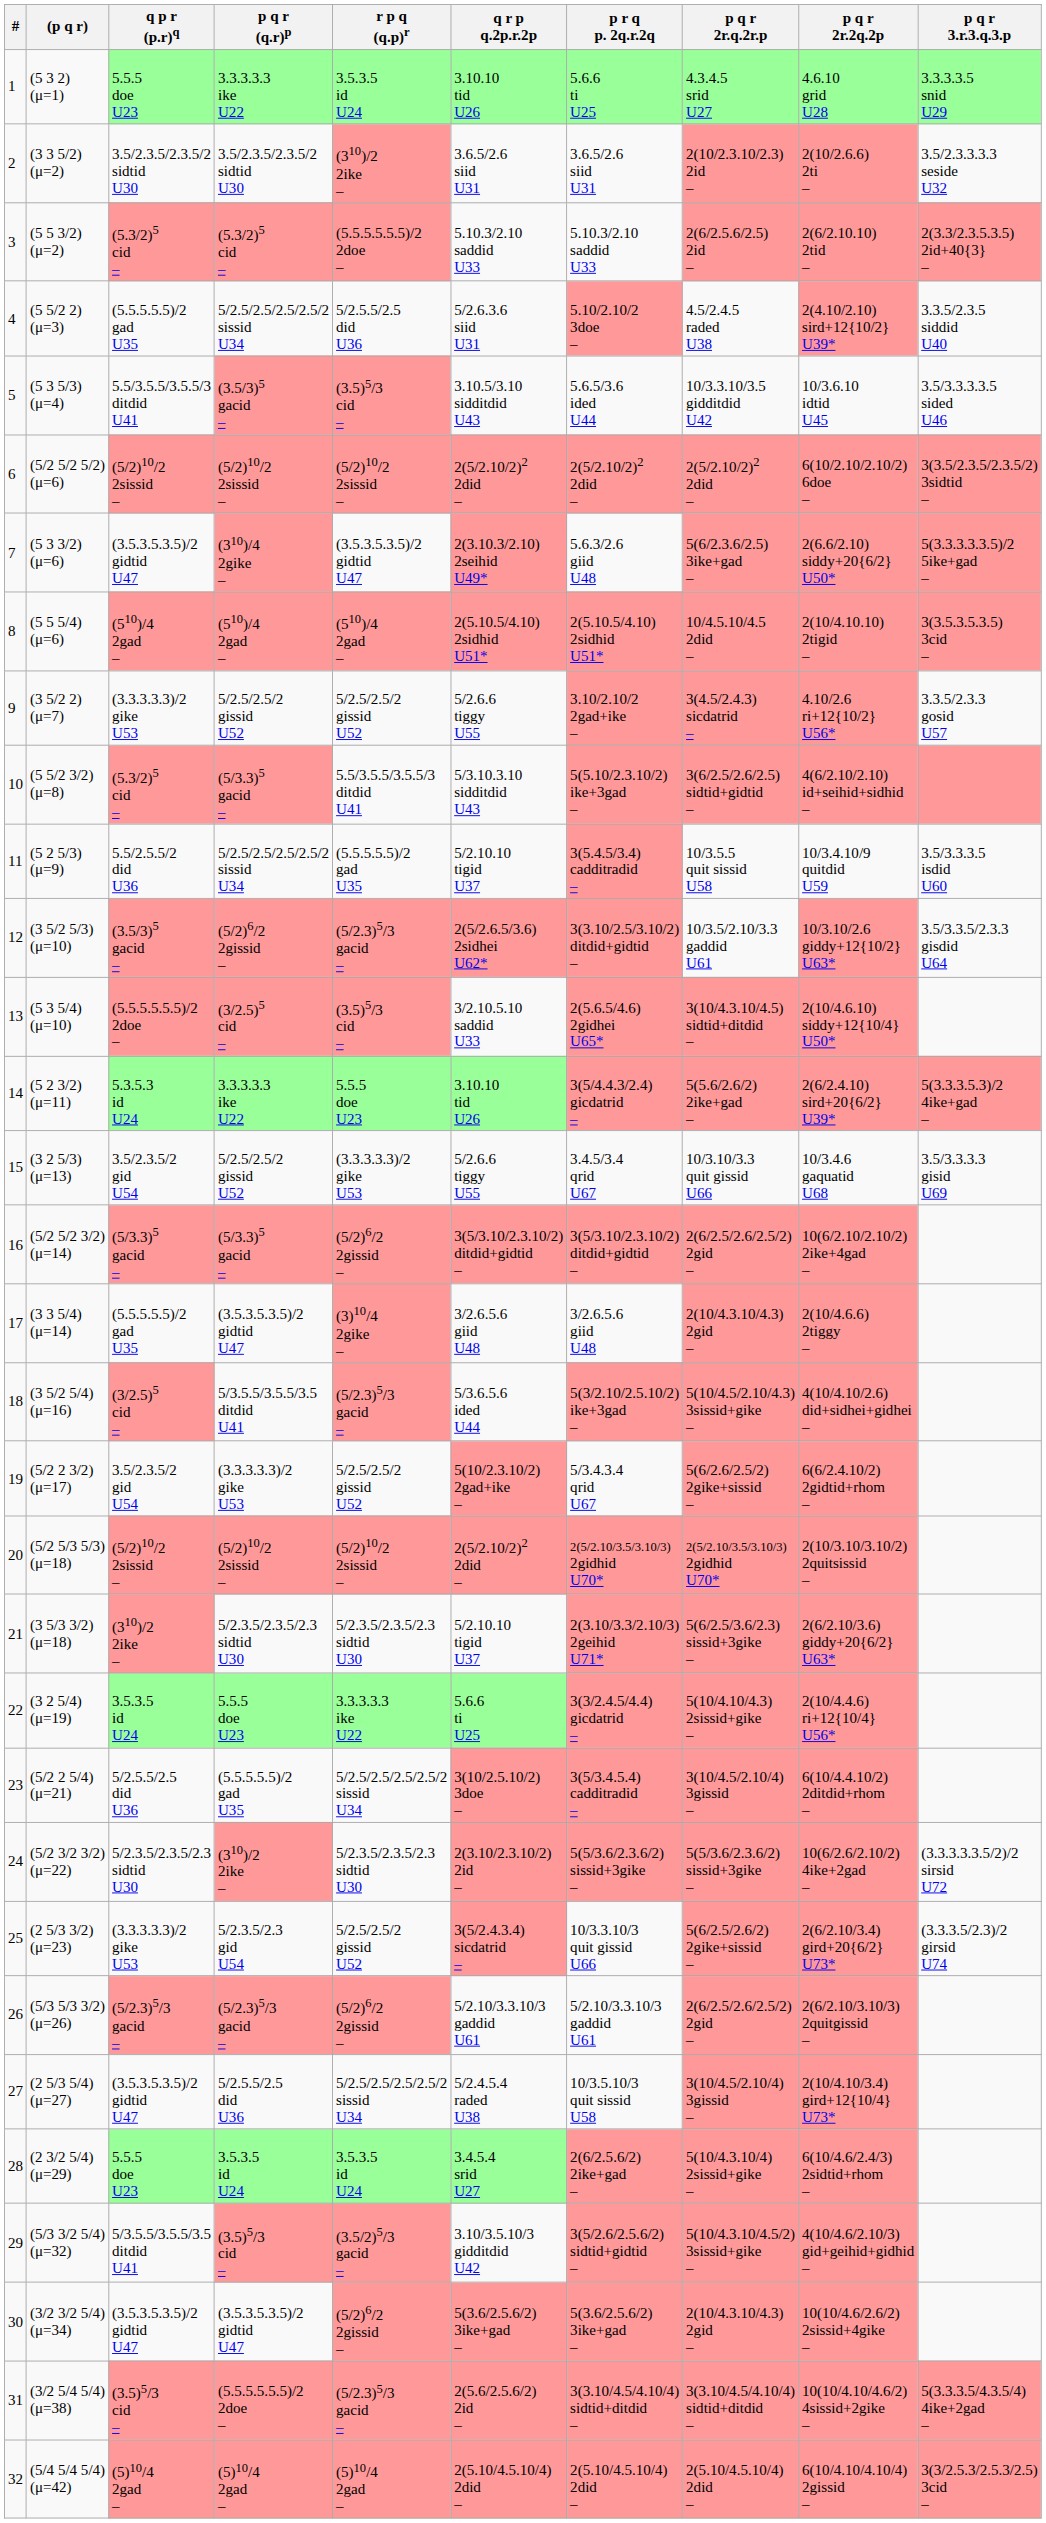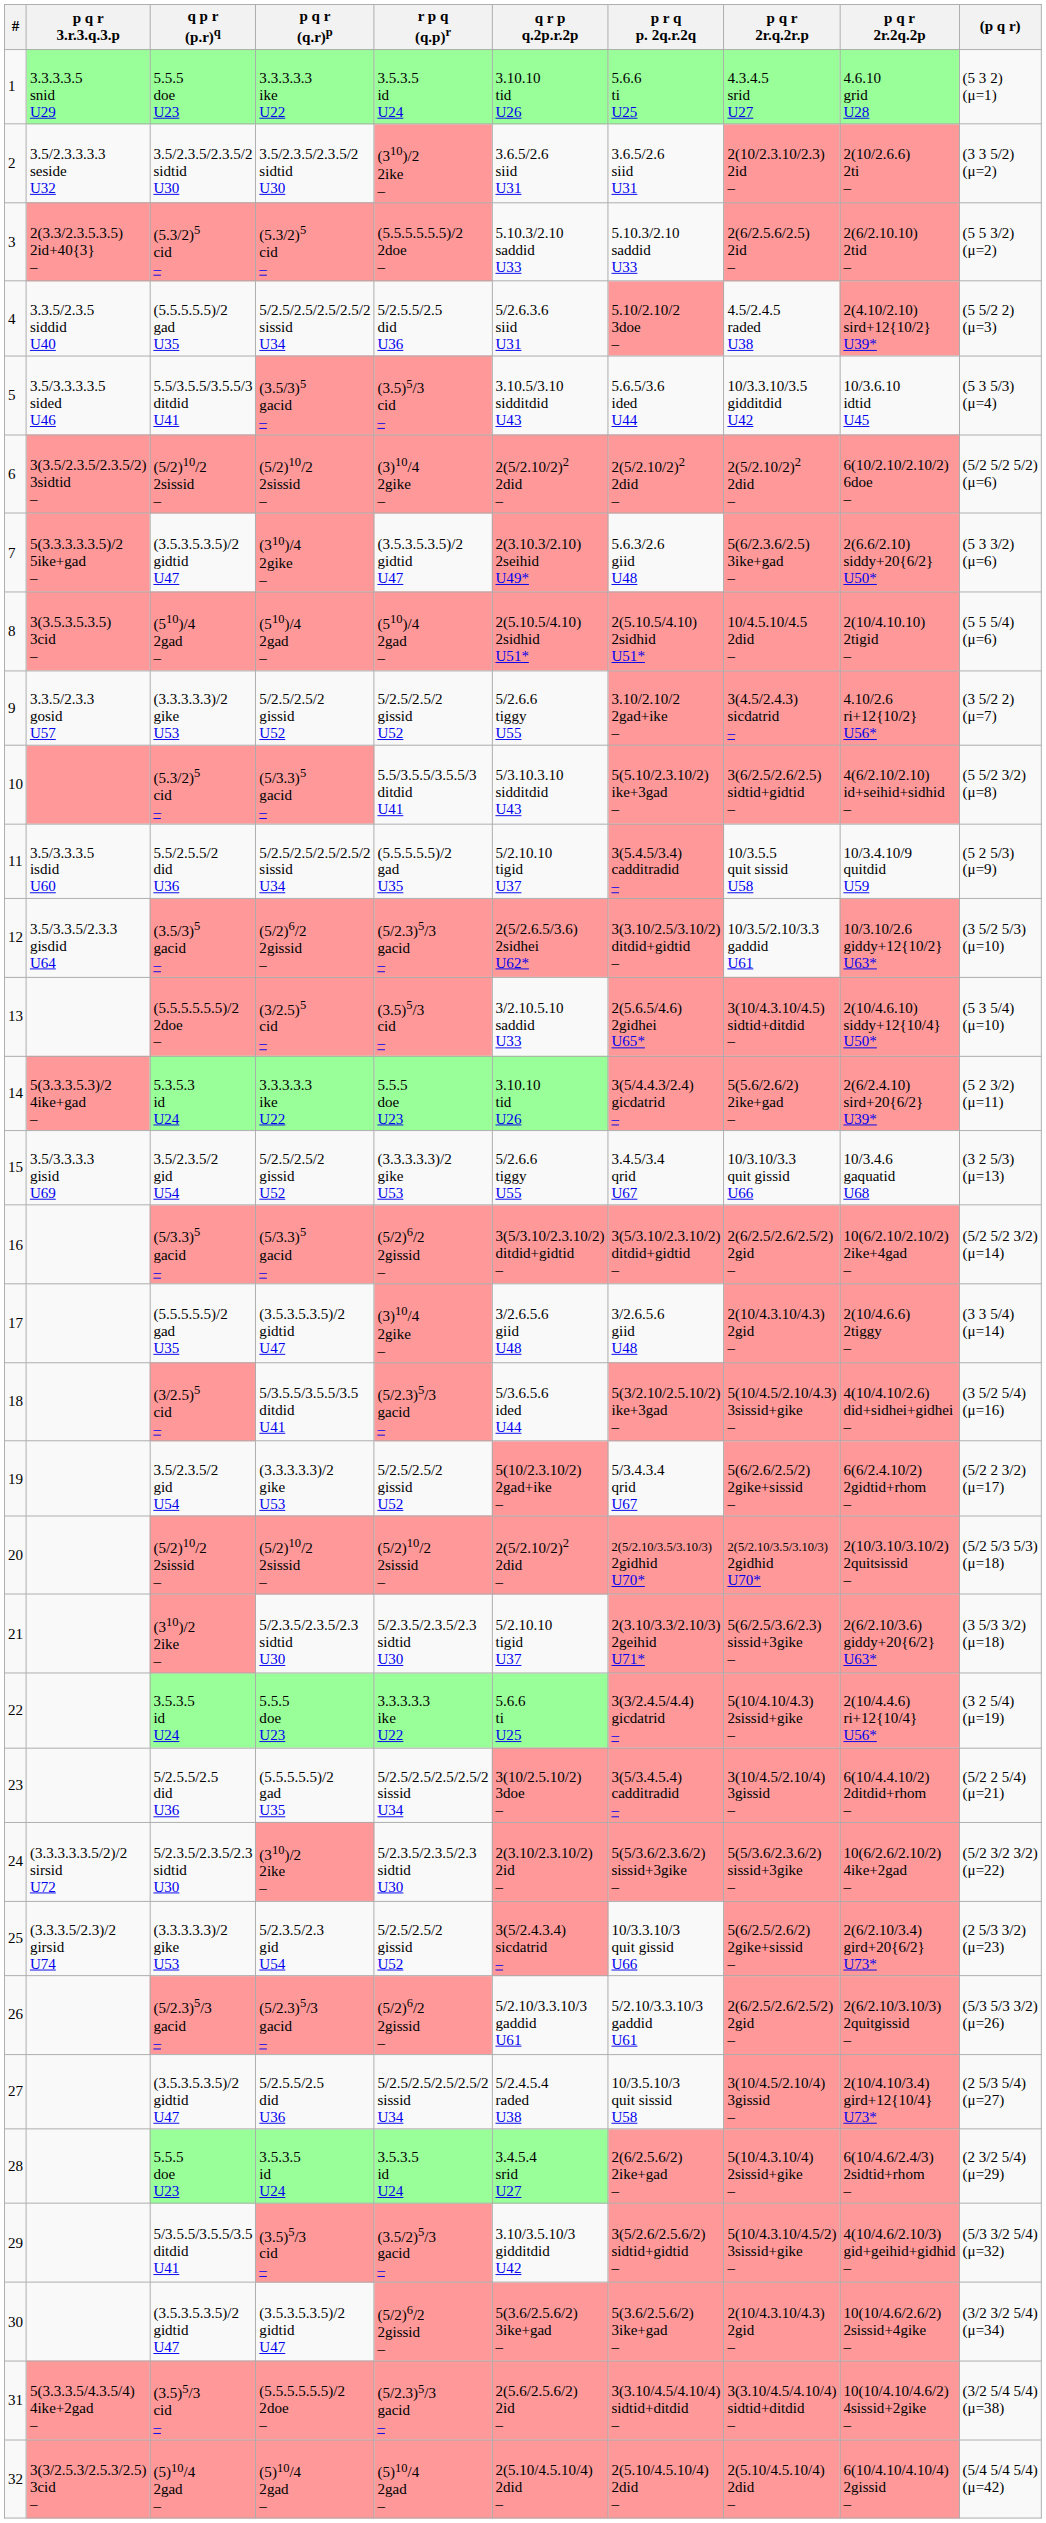columns swapped: (p q r) <-> p q r 3.r.3.q.3.p
6 | r p q (q.p)r: (5/2)10/2 2sissid – -> (3)10/4 2gike –
